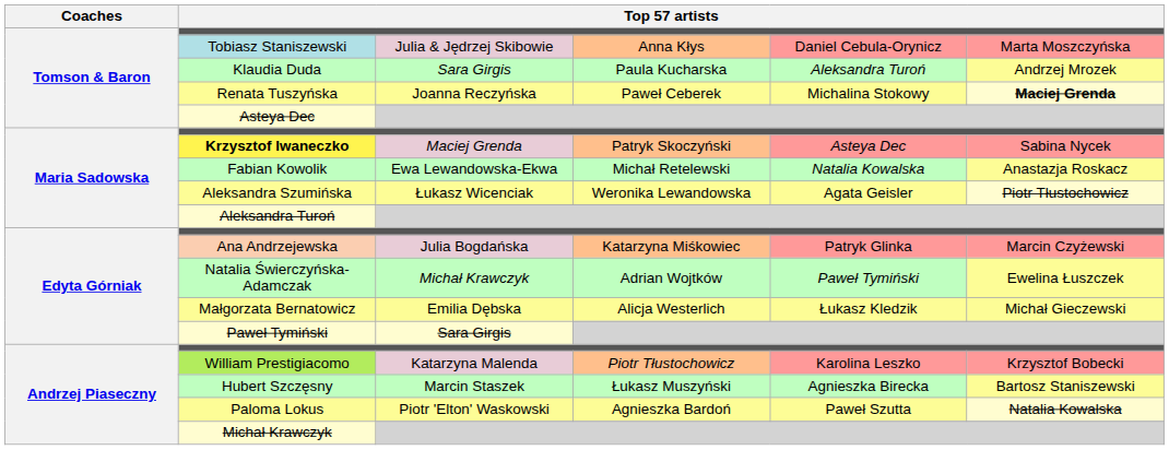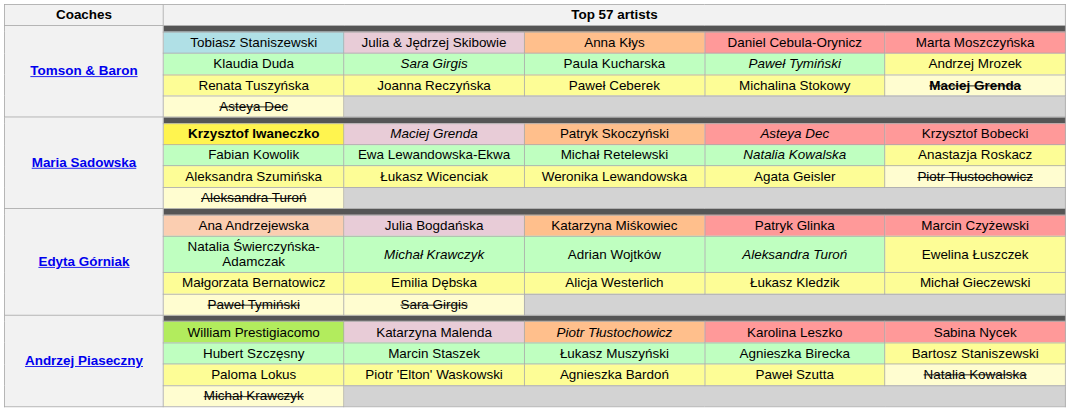Klaudia Duda | column 5: Aleksandra Turoń -> Paweł Tymiński
Krzysztof Iwaneczko | column 6: Sabina Nycek -> Krzysztof Bobecki
Natalia Świerczyńska-Adamczak | column 5: Paweł Tymiński -> Aleksandra Turoń
William Prestigiacomo | column 6: Krzysztof Bobecki -> Sabina Nycek
